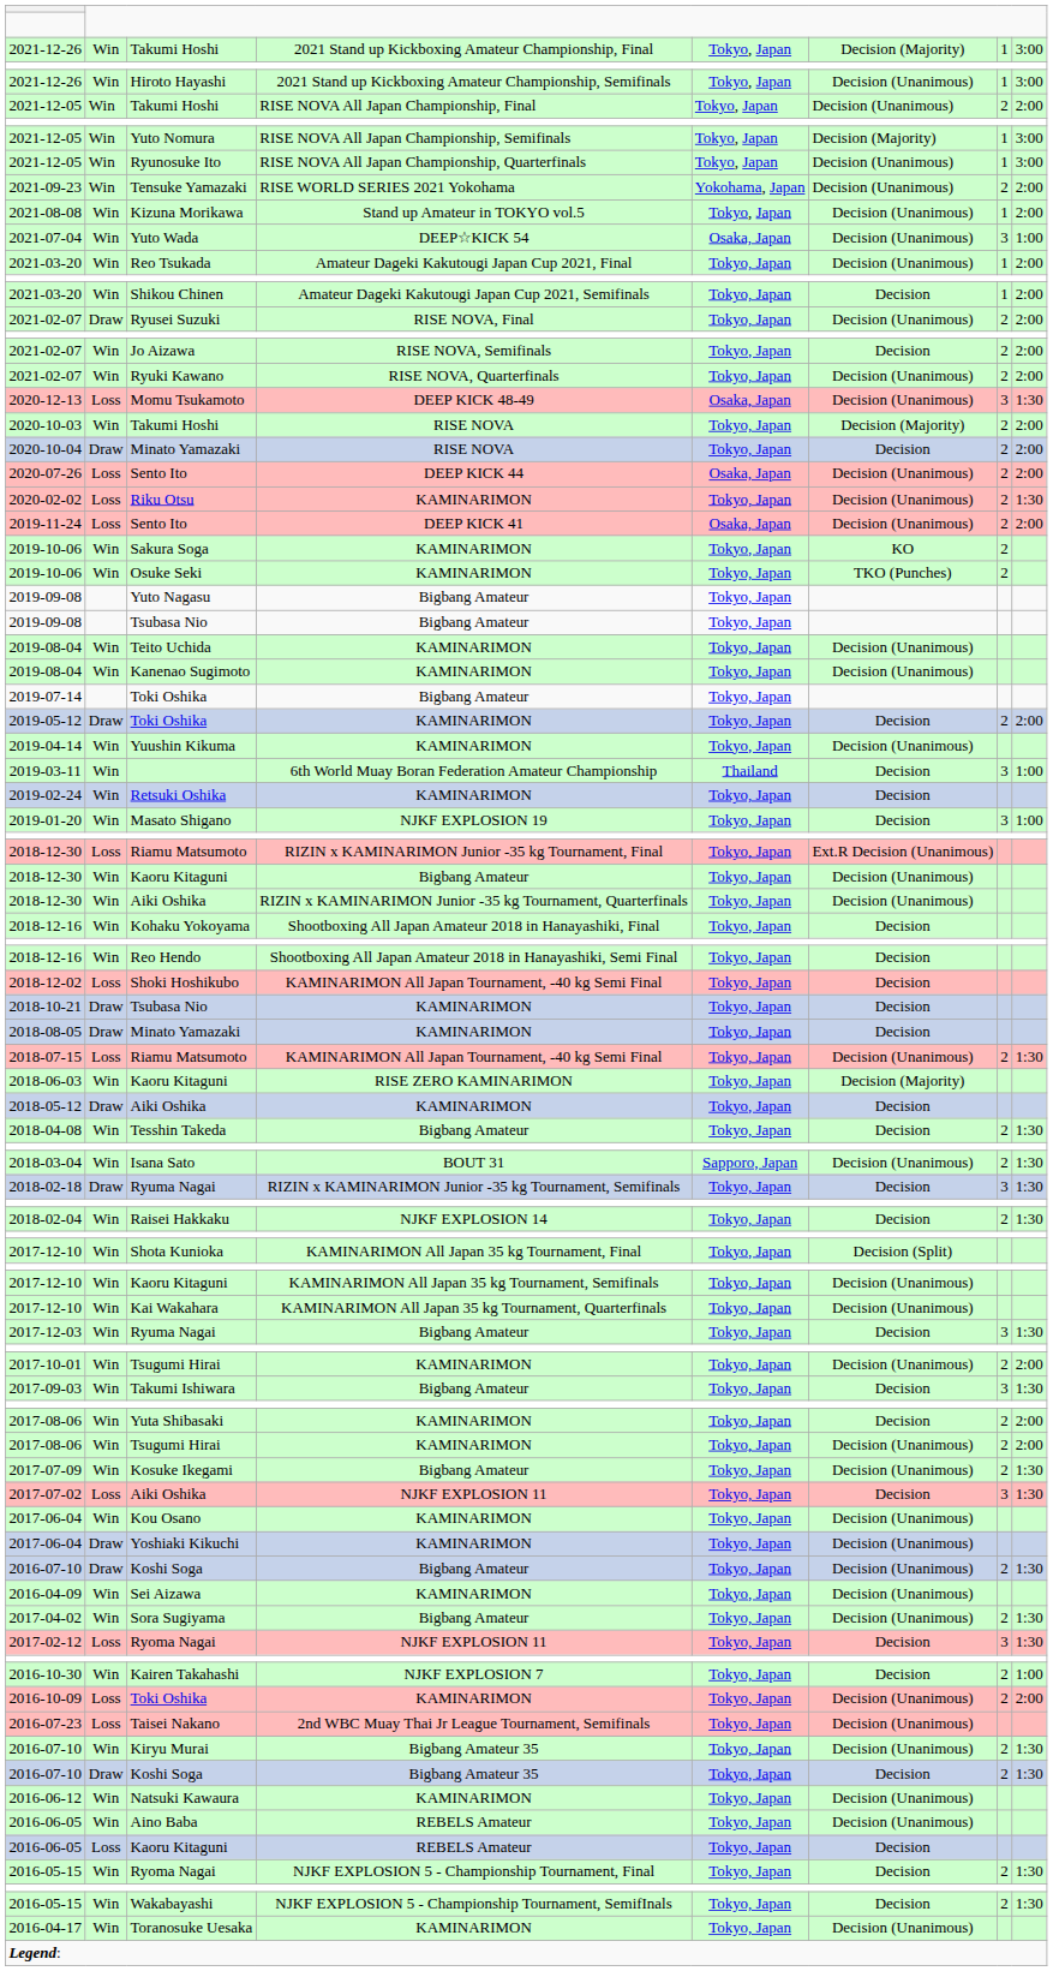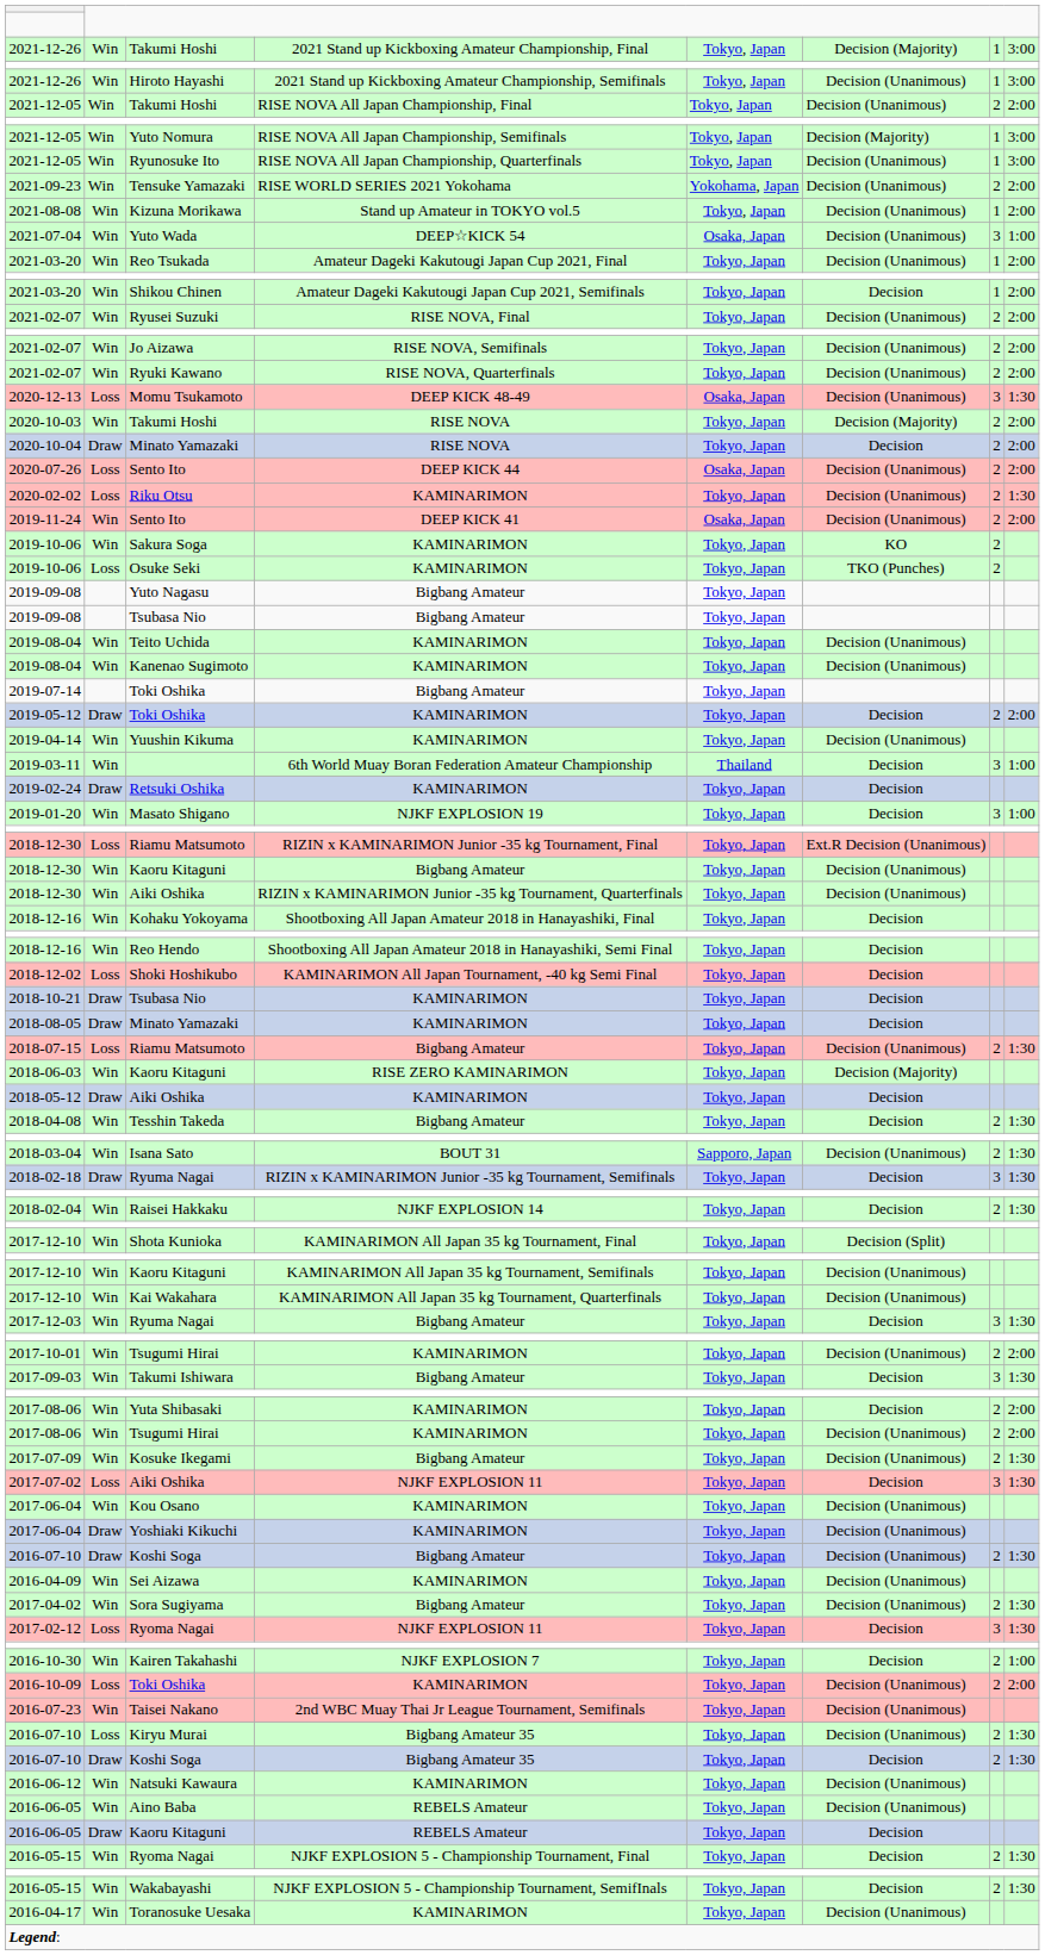Ryusei Suzuki | column 2: Draw -> Win
Jo Aizawa | column 6: Decision -> Decision (Unanimous)
2019-11-24 / Sento Ito | column 2: Loss -> Win
Osuke Seki | column 2: Win -> Loss
Retsuki Oshika | column 2: Win -> Draw
2018-07-15 / Riamu Matsumoto | column 4: KAMINARIMON All Japan Tournament, -40 kg Semi Final -> Bigbang Amateur
Taisei Nakano | column 2: Loss -> Win
Kiryu Murai | column 2: Win -> Loss
2016-06-05 / Kaoru Kitaguni | column 2: Loss -> Draw
